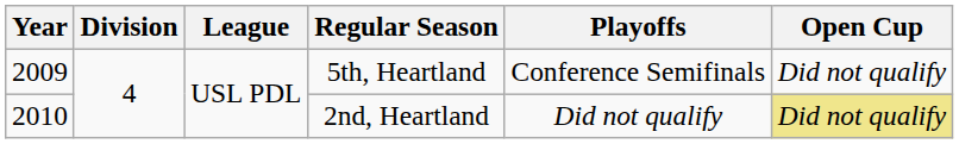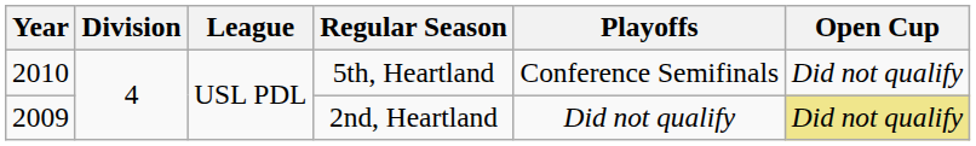5th, Heartland | Year: 2009 -> 2010
2nd, Heartland | Year: 2010 -> 2009
